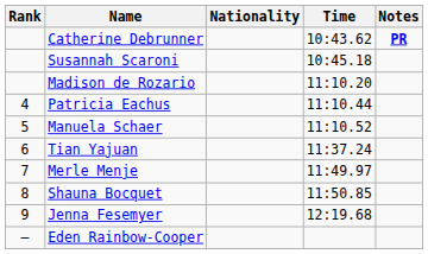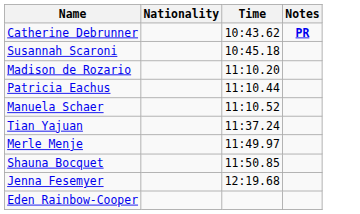- column: Rank | 4 | 5 | 6 | 7 | 8 | 9 | –
